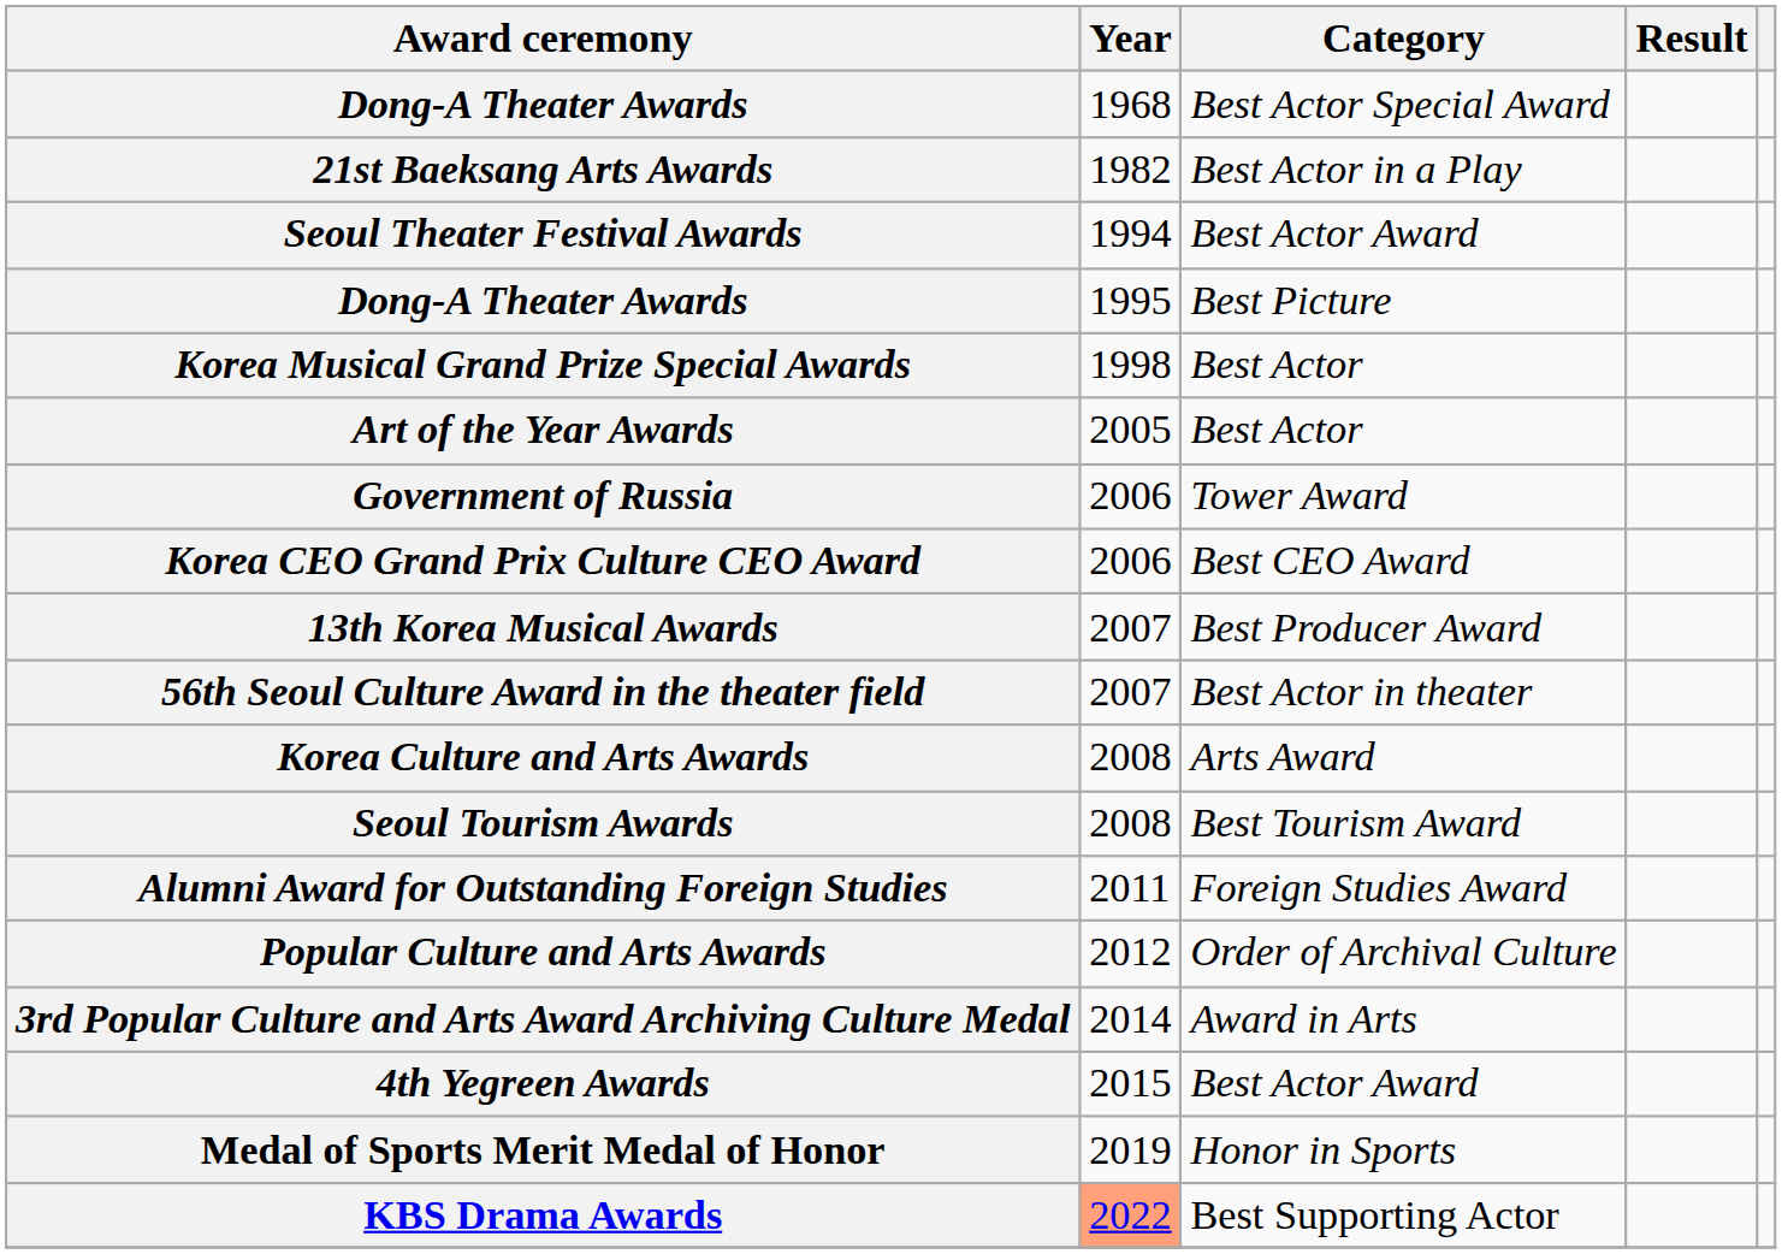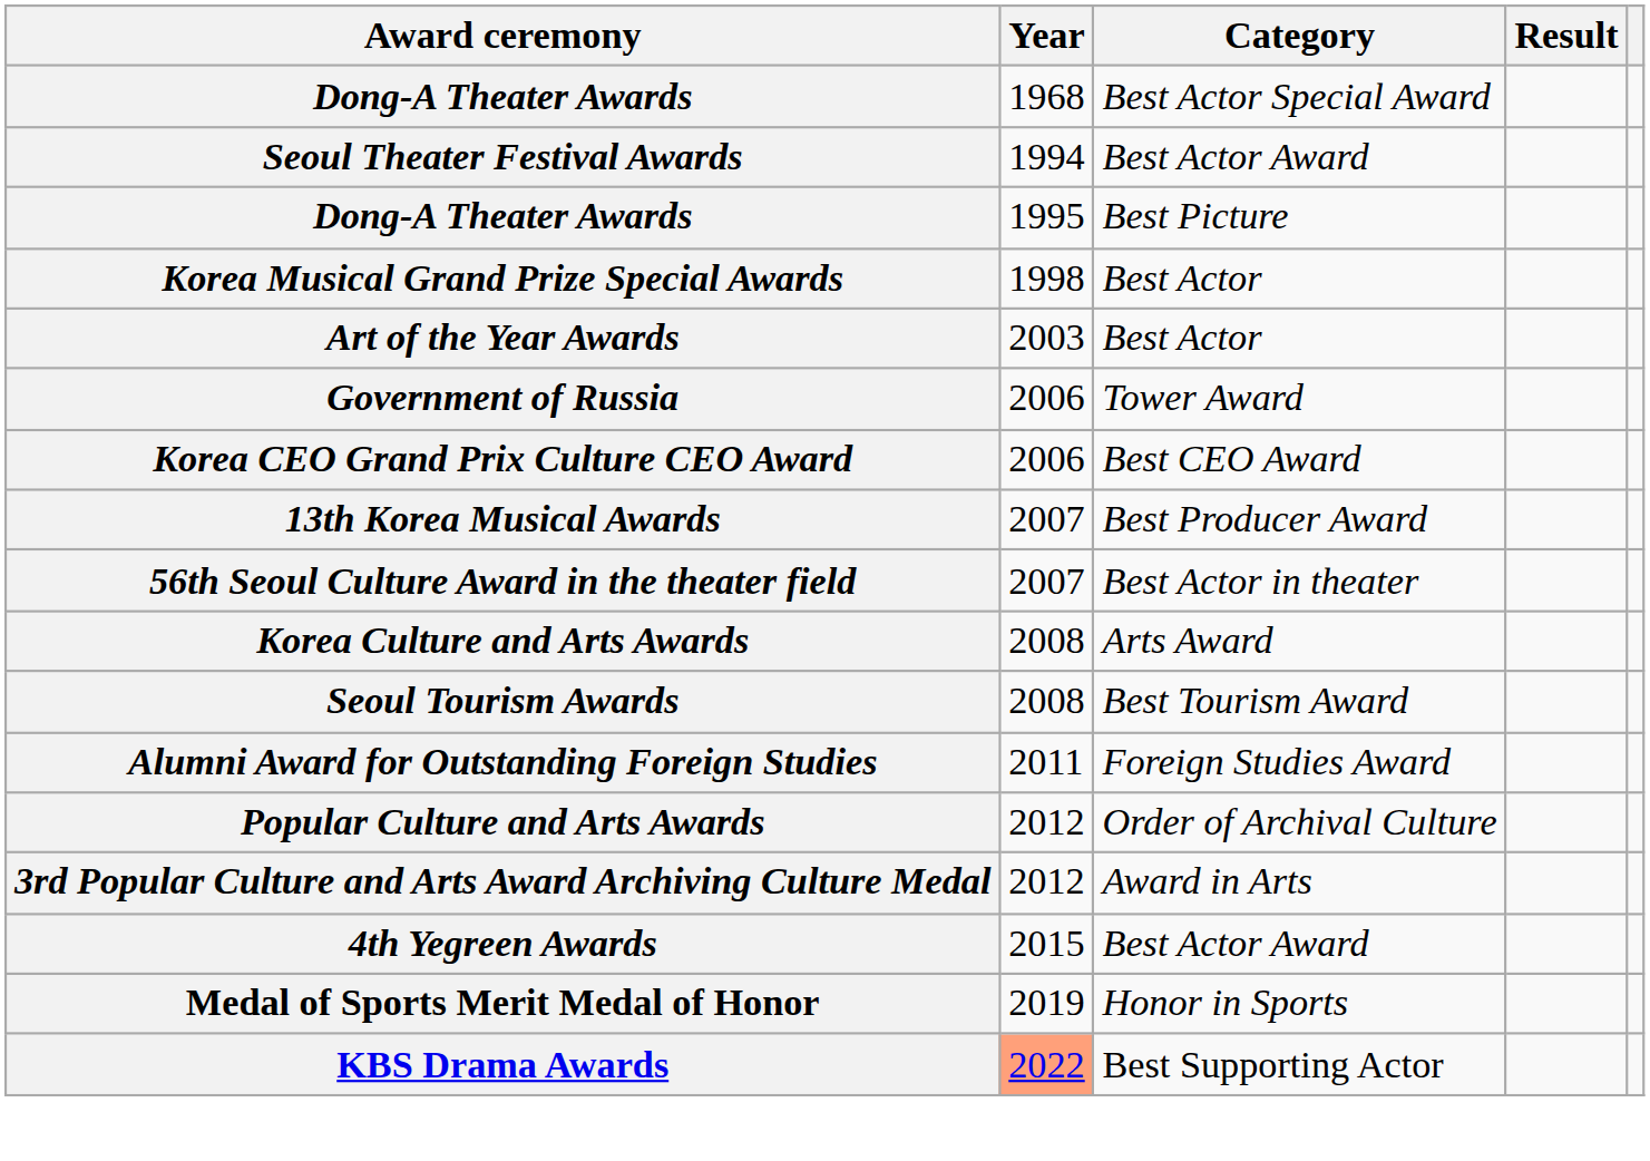- row: 21st Baeksang Arts Awards | 1982 | Best Actor in a Play
Art of the Year Awards | Year: 2005 -> 2003
3rd Popular Culture and Arts Award Archiving Culture Medal | Year: 2014 -> 2012
